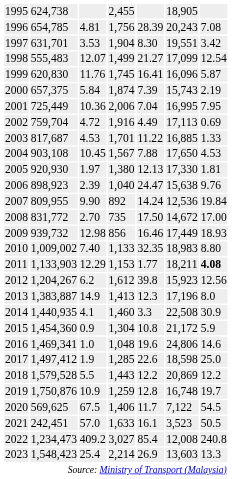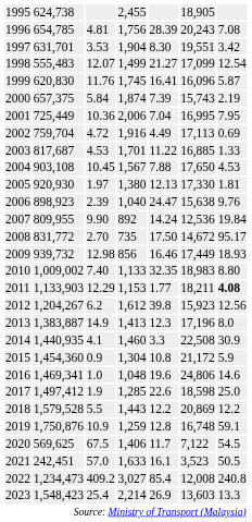2008 | column 7: 17.00 -> 95.17
2019 | column 7: 19.7 -> 59.1
